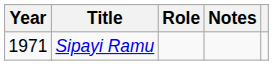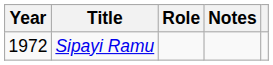Sipayi Ramu | Year: 1971 -> 1972
